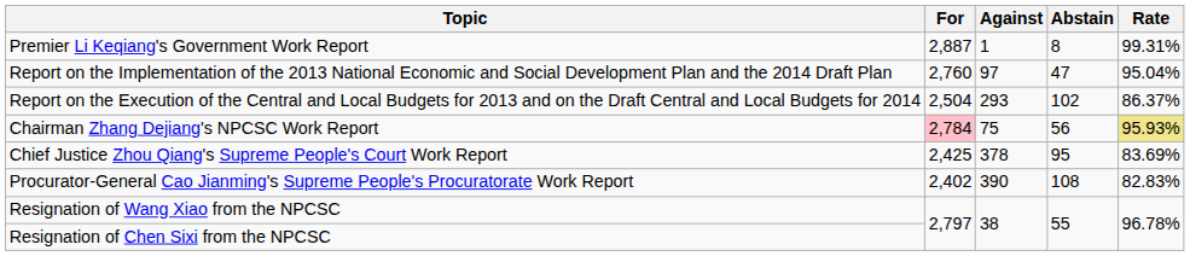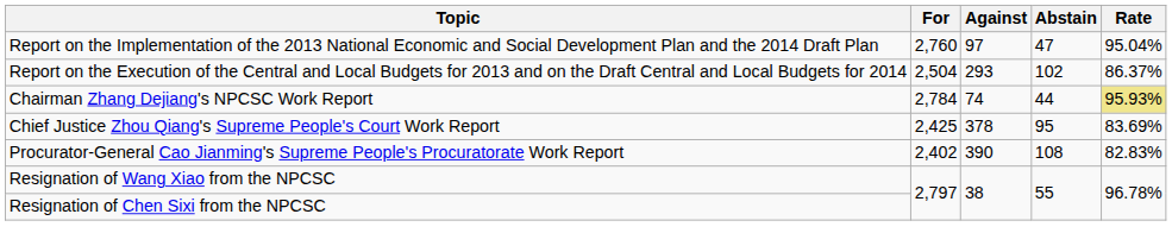- row: Premier Li Keqiang's Government Work Report | 2,887 | 1 | 8 | 99.31%
Chairman Zhang Dejiang's NPCSC Work Report | For: pink background -> no background
Chairman Zhang Dejiang's NPCSC Work Report | Against: 75 -> 74
Chairman Zhang Dejiang's NPCSC Work Report | Abstain: 56 -> 44
